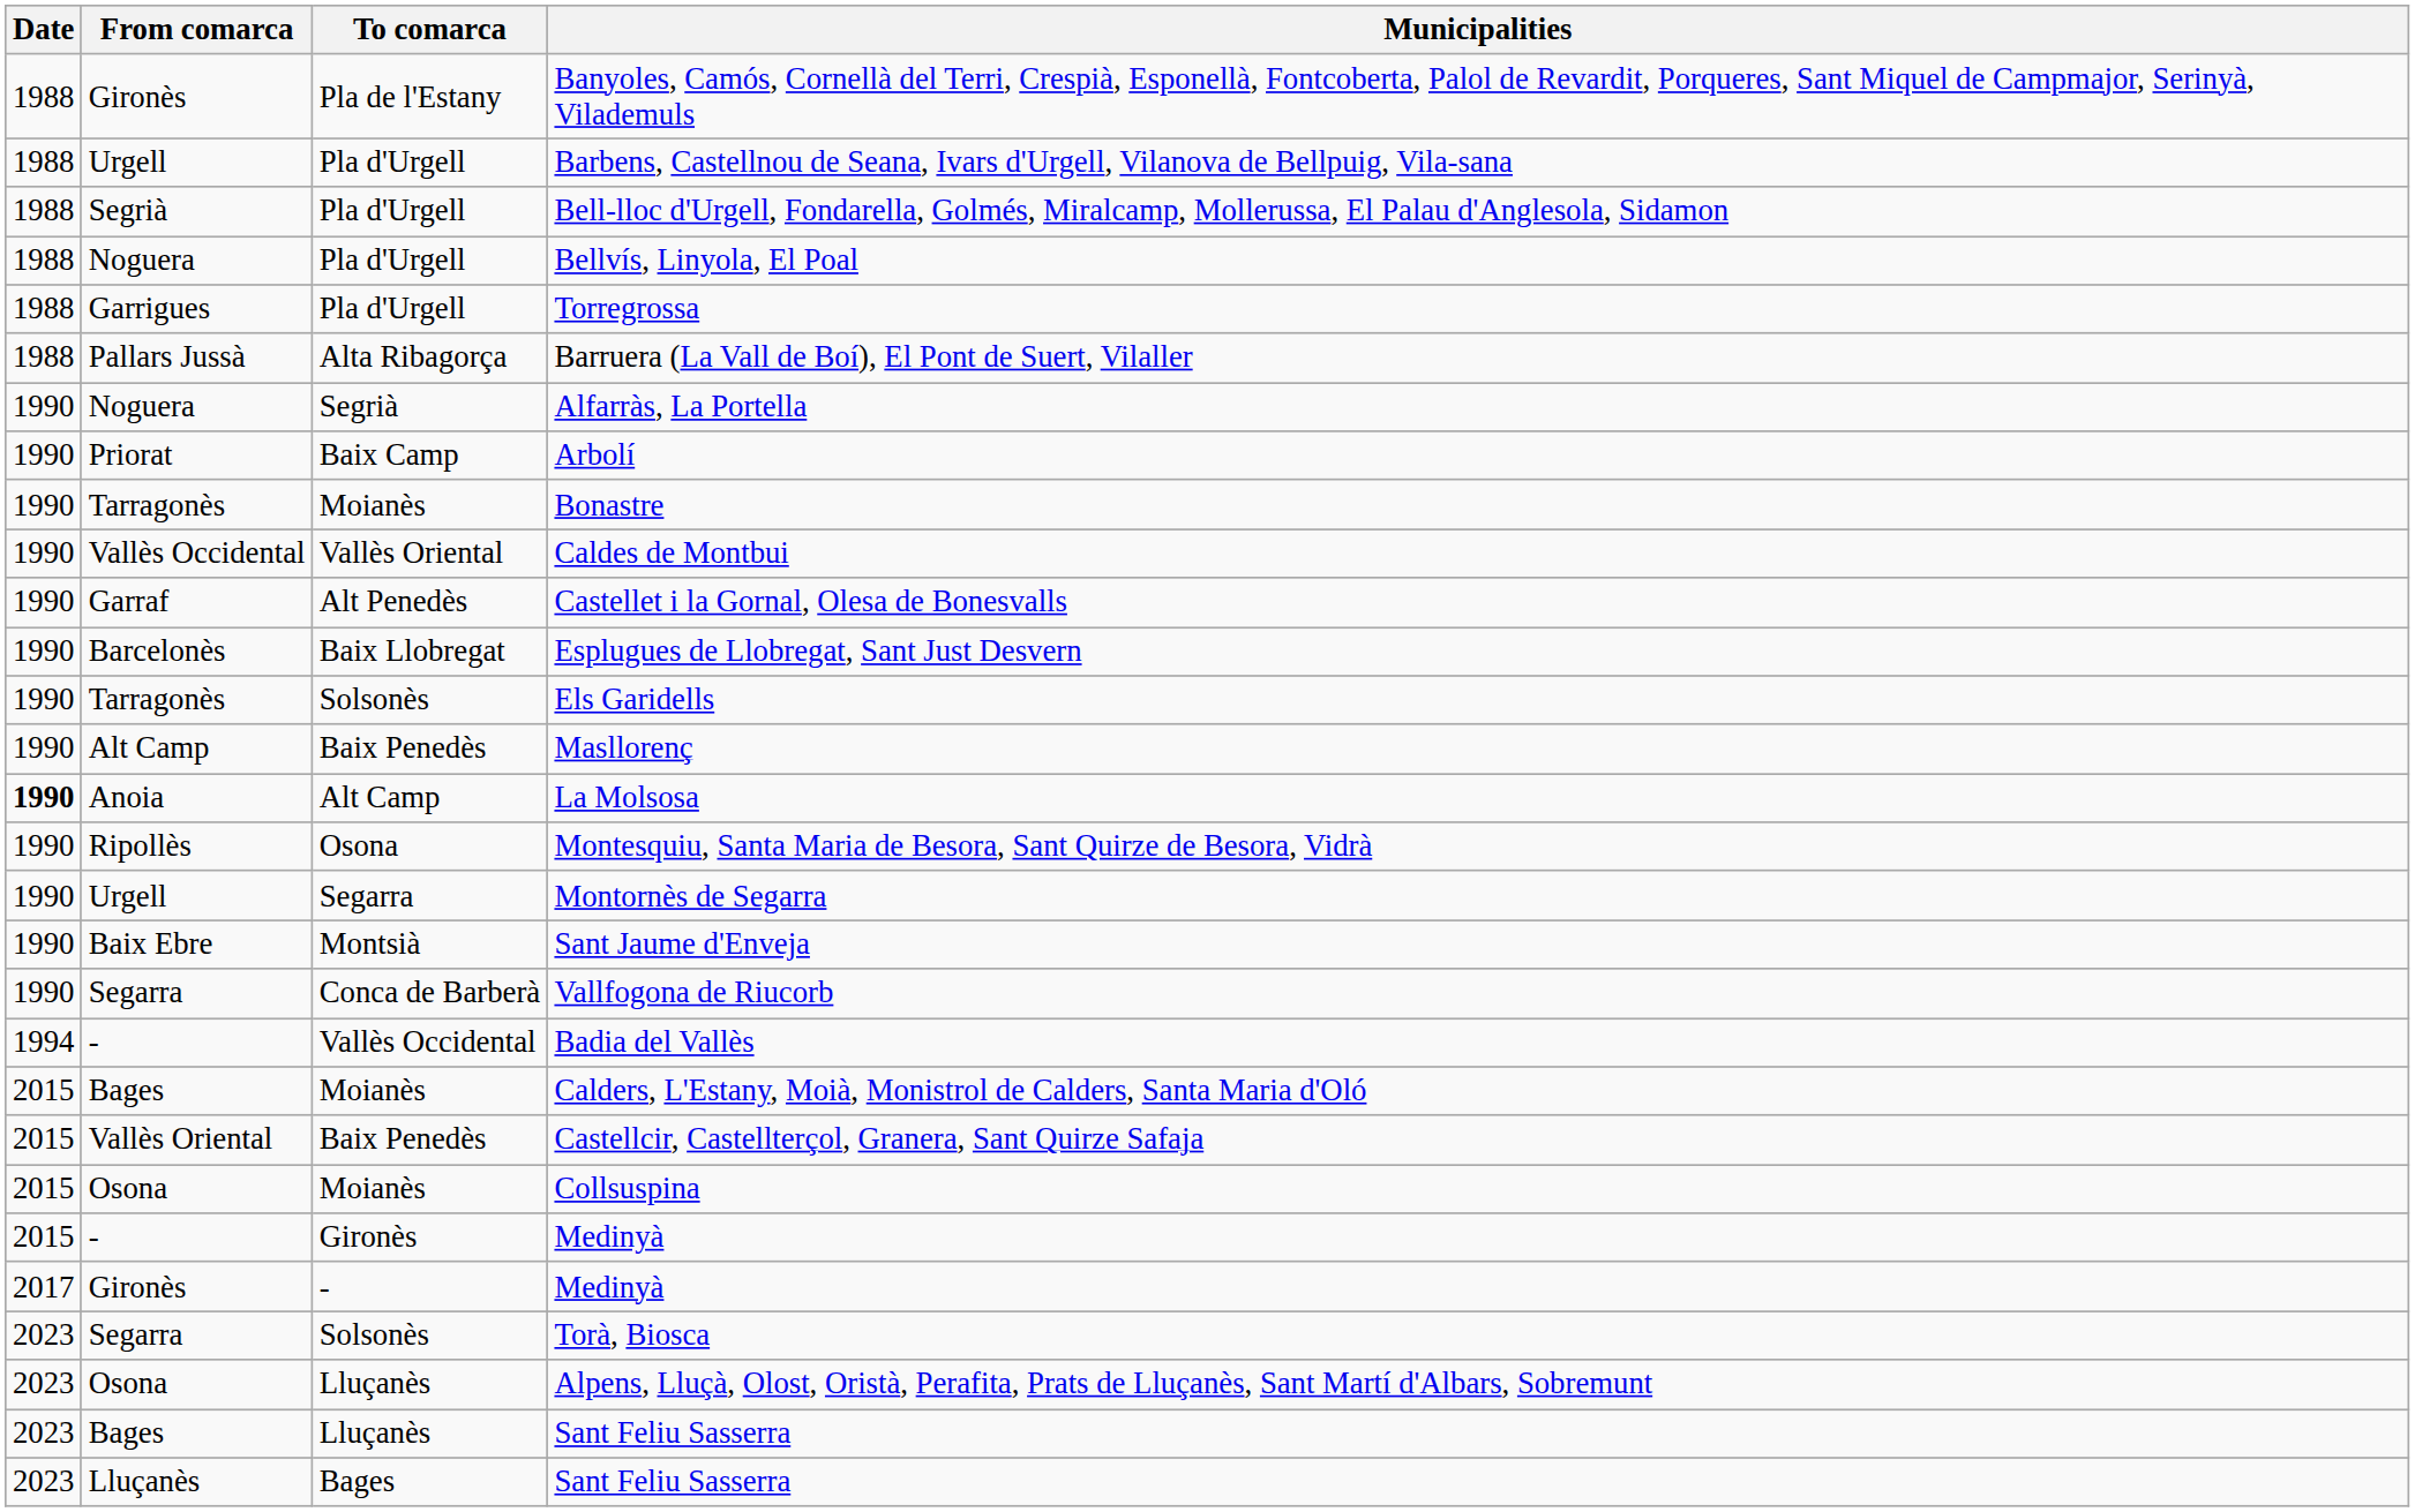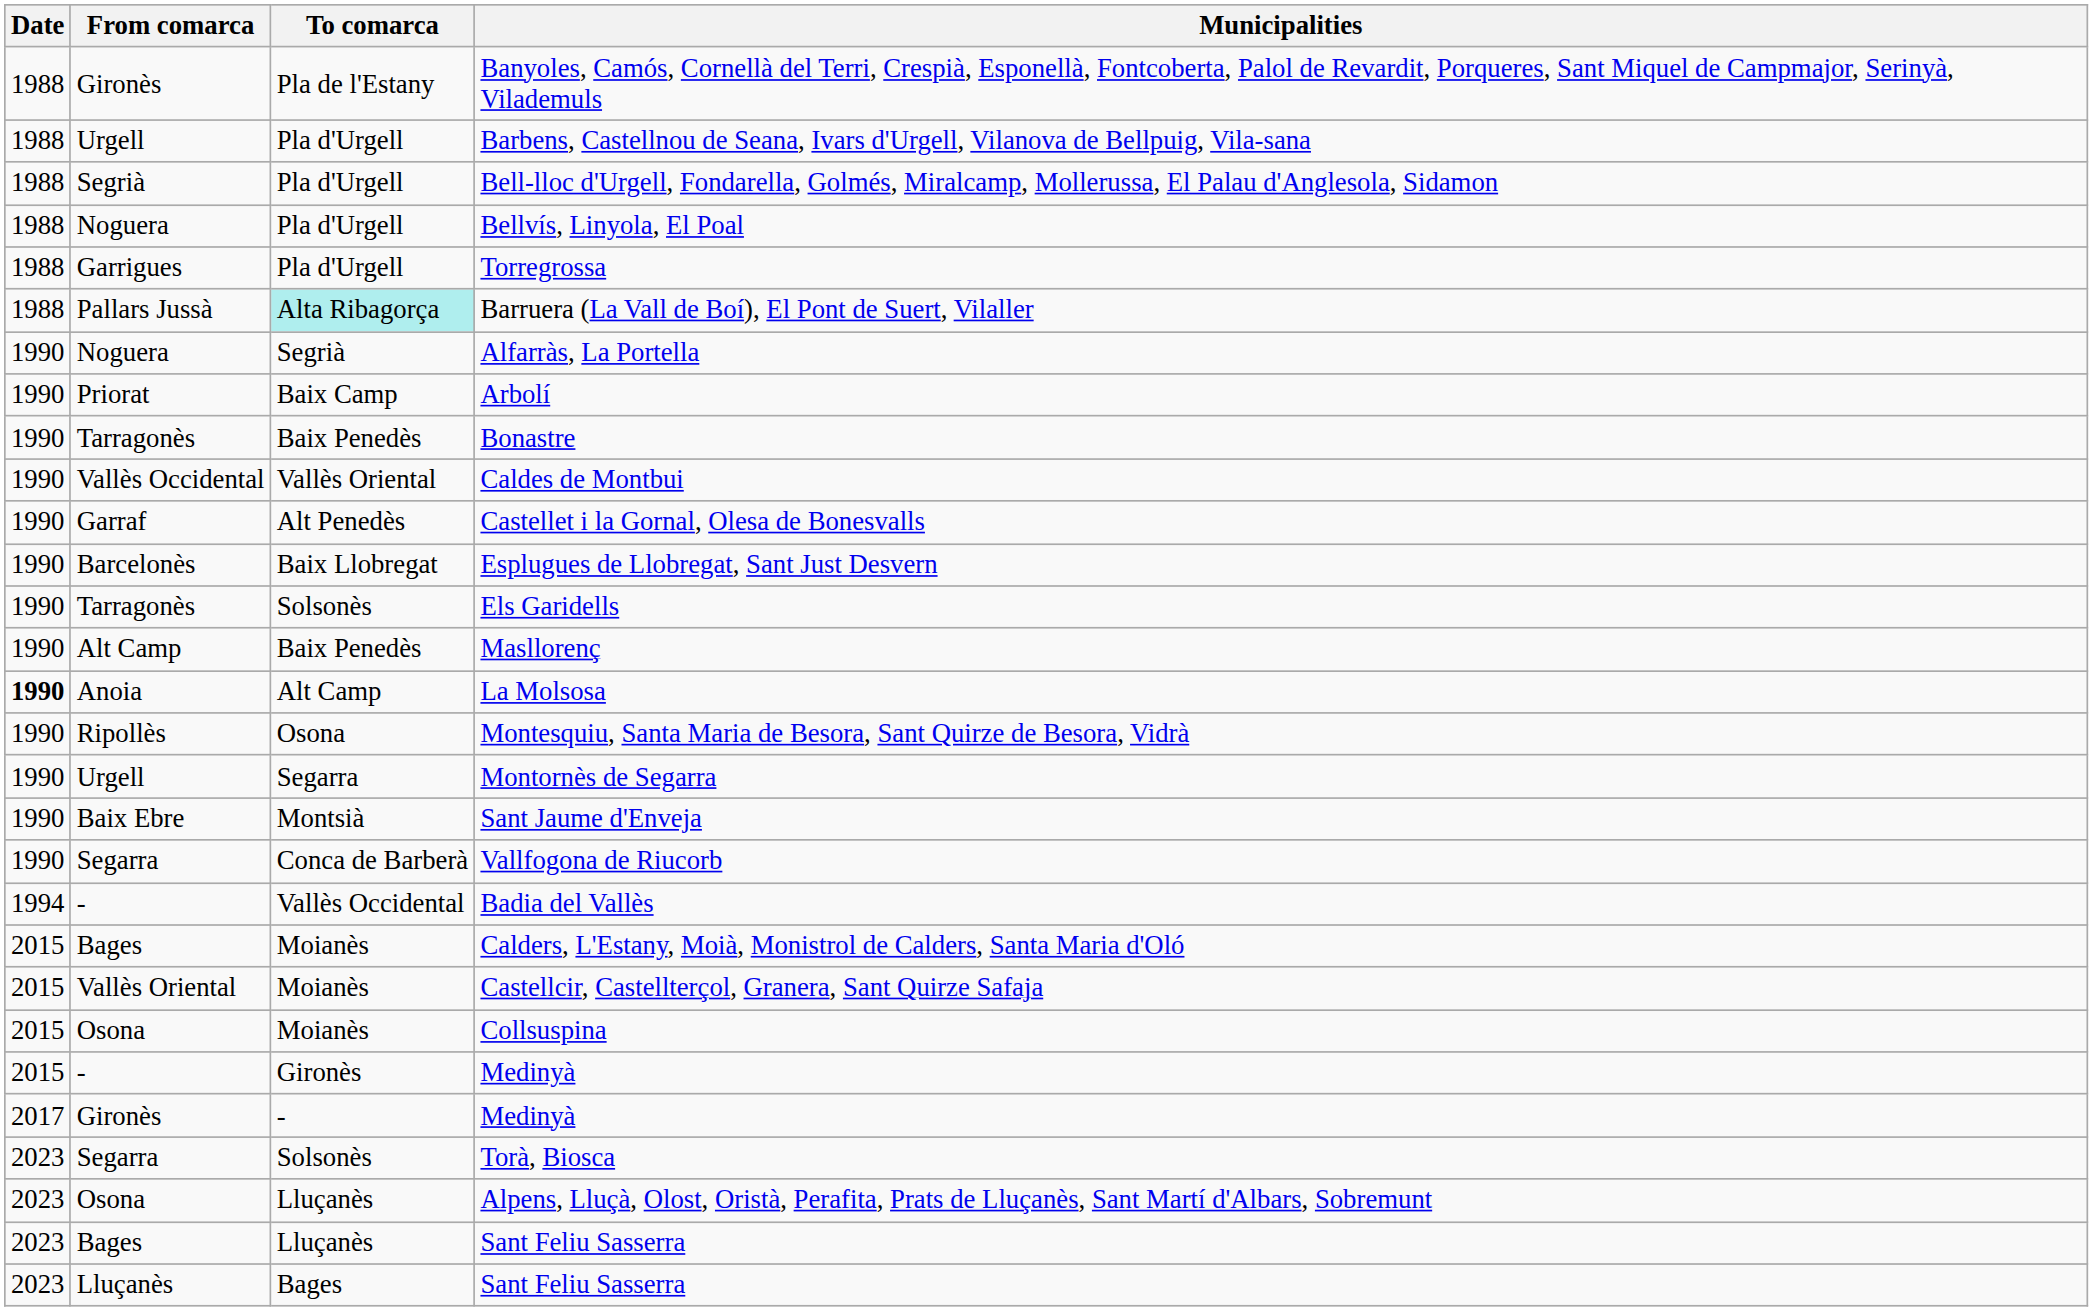Barruera (La Vall de Boí), El Pont de Suert, Vilaller | To comarca: no background -> paleturquoise background
Bonastre | To comarca: Moianès -> Baix Penedès
Castellcir, Castellterçol, Granera, Sant Quirze Safaja | To comarca: Baix Penedès -> Moianès
